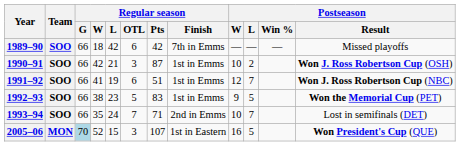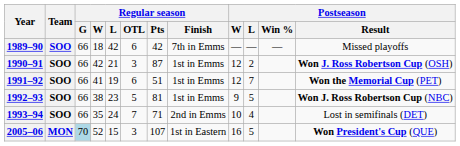1990–91 | Postseason / W: 10 -> 12
1991–92 | Postseason / Result: Won J. Ross Robertson Cup (NBC) -> Won the Memorial Cup (PET)
1992–93 | Regular season / Pts: 83 -> 81
1992–93 | Postseason / Result: Won the Memorial Cup (PET) -> Won J. Ross Robertson Cup (NBC)
1993–94 | Postseason / L: 7 -> 4
